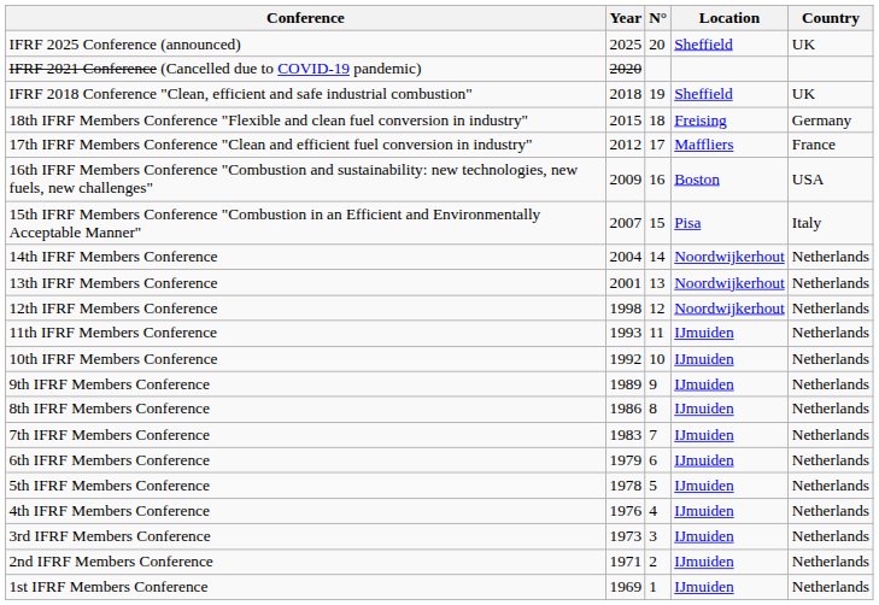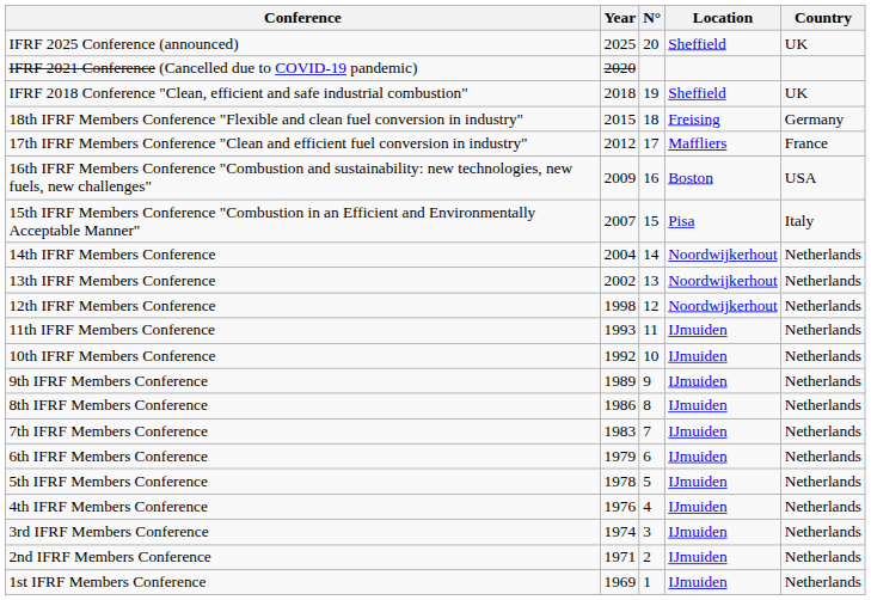13th IFRF Members Conference | Year: 2001 -> 2002
3rd IFRF Members Conference | Year: 1973 -> 1974
